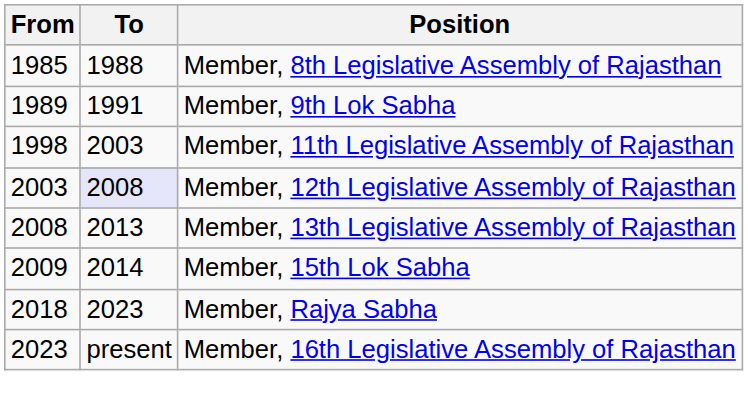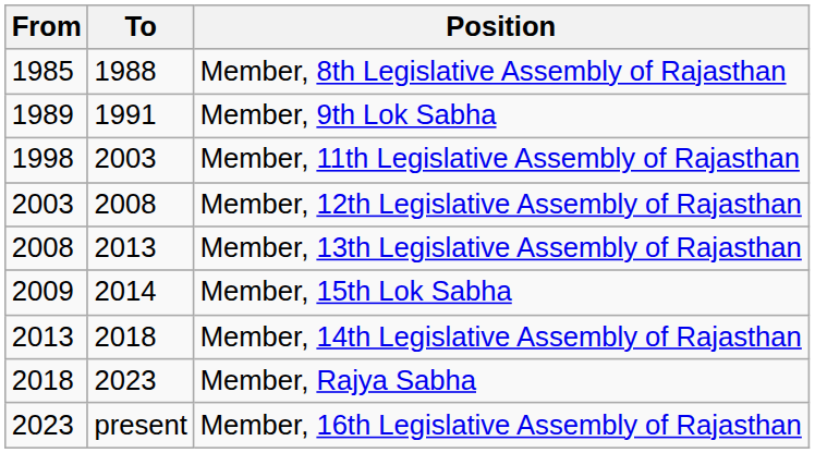Member, 12th Legislative Assembly of Rajasthan | To: lavender background -> no background
+ row: 2013 | 2018 | Member, 14th Legislative Assembly of Rajasthan
